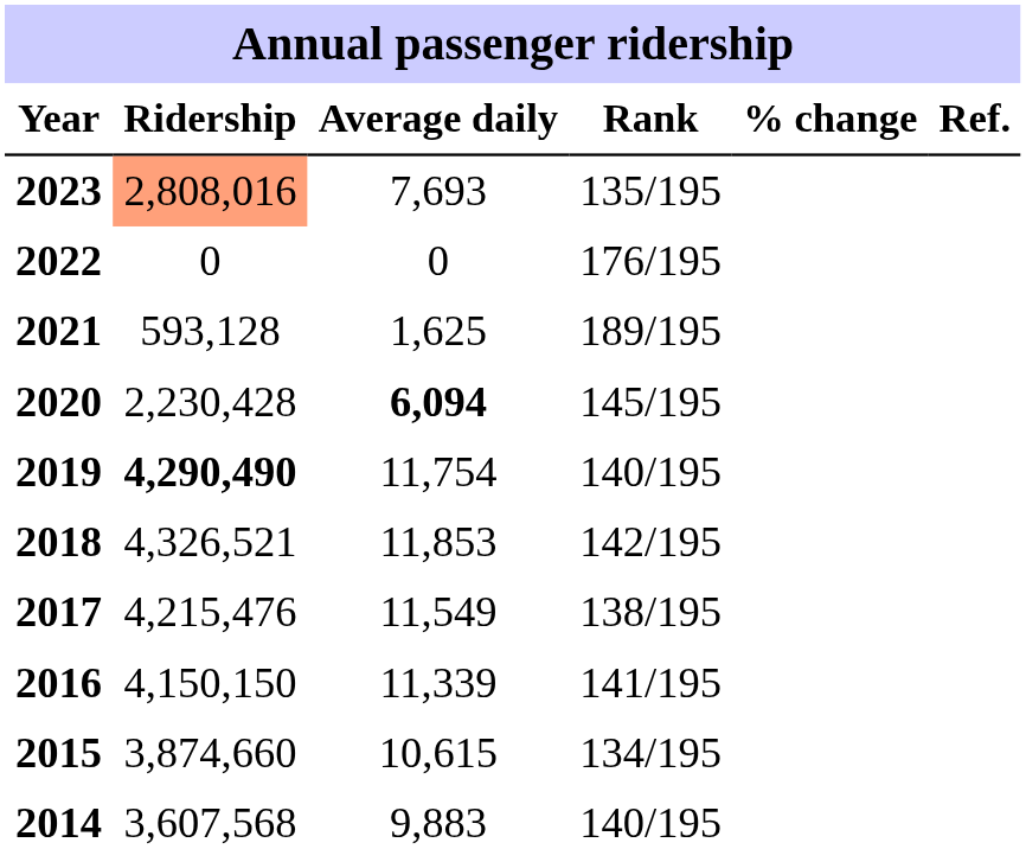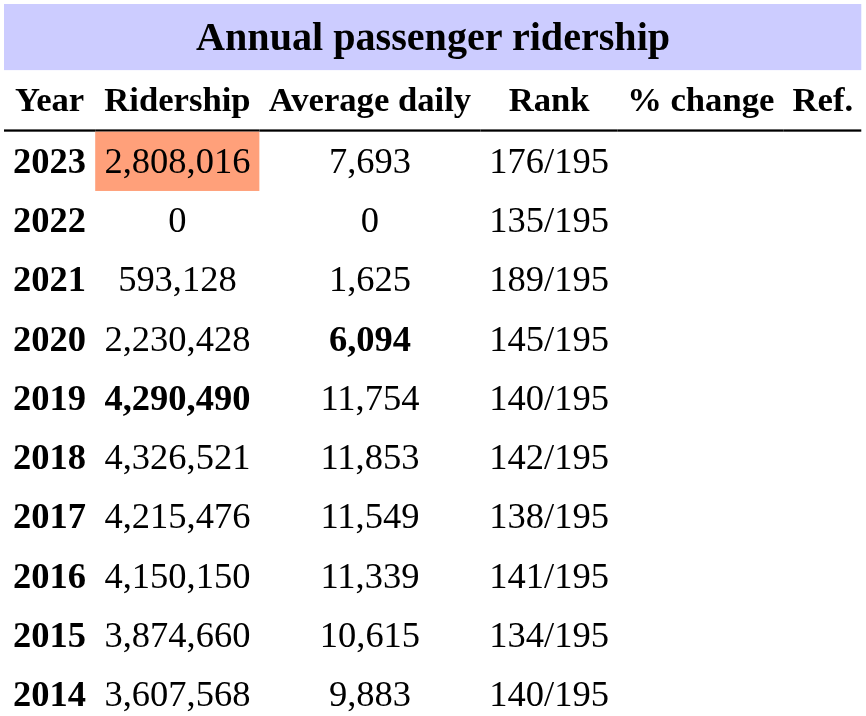2023 | Rank: 135/195 -> 176/195
2022 | Rank: 176/195 -> 135/195
